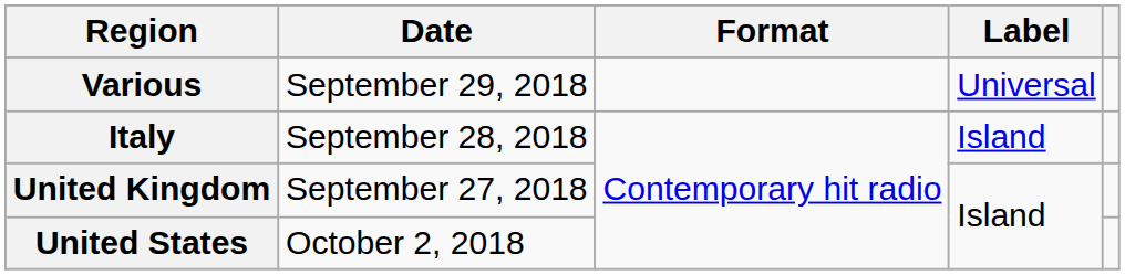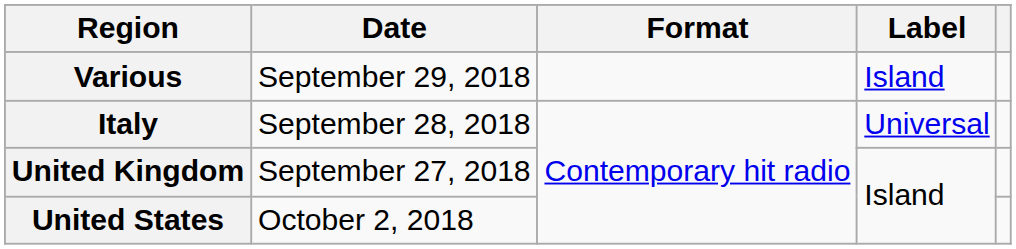Various | Label: Universal -> Island
Italy | Label: Island -> Universal
